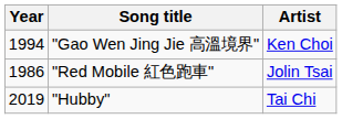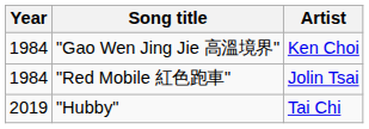"Gao Wen Jing Jie 高溫境界" | Year: 1994 -> 1984
"Red Mobile 紅色跑車" | Year: 1986 -> 1984
